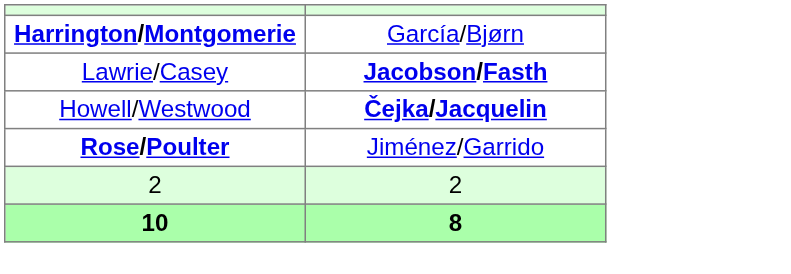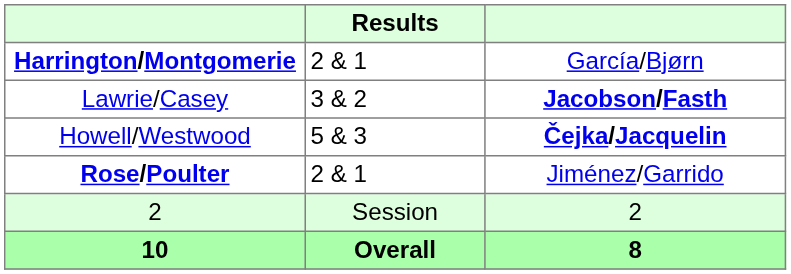+ column: Results | 2 & 1 | 3 & 2 | 5 & 3 | 2 & 1 | Session | Overall
